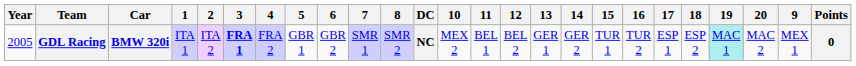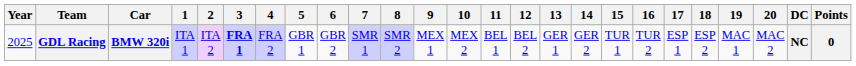columns swapped: 9 <-> DC
GDL Racing | Year: 2005 -> 2025
GDL Racing | 19: paleturquoise background -> no background
